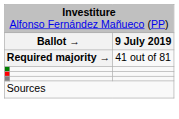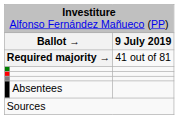+ row: Absentees
